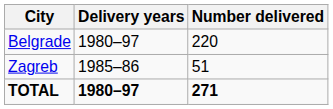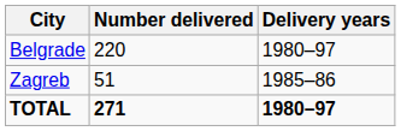columns swapped: Delivery years <-> Number delivered
